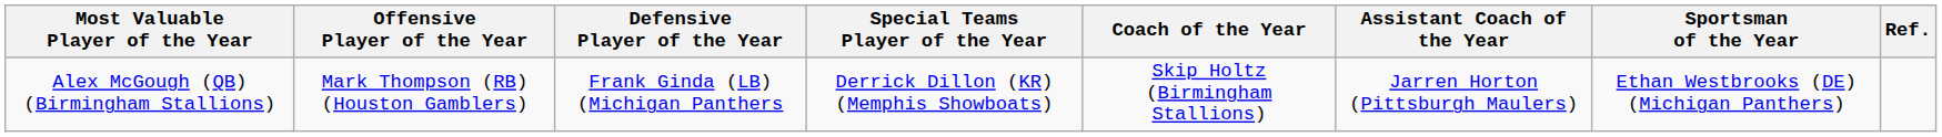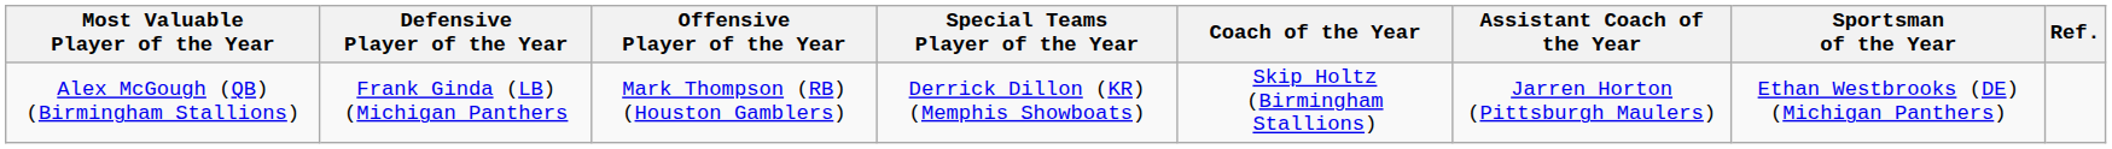columns swapped: Offensive Player of the Year <-> Defensive Player of the Year
